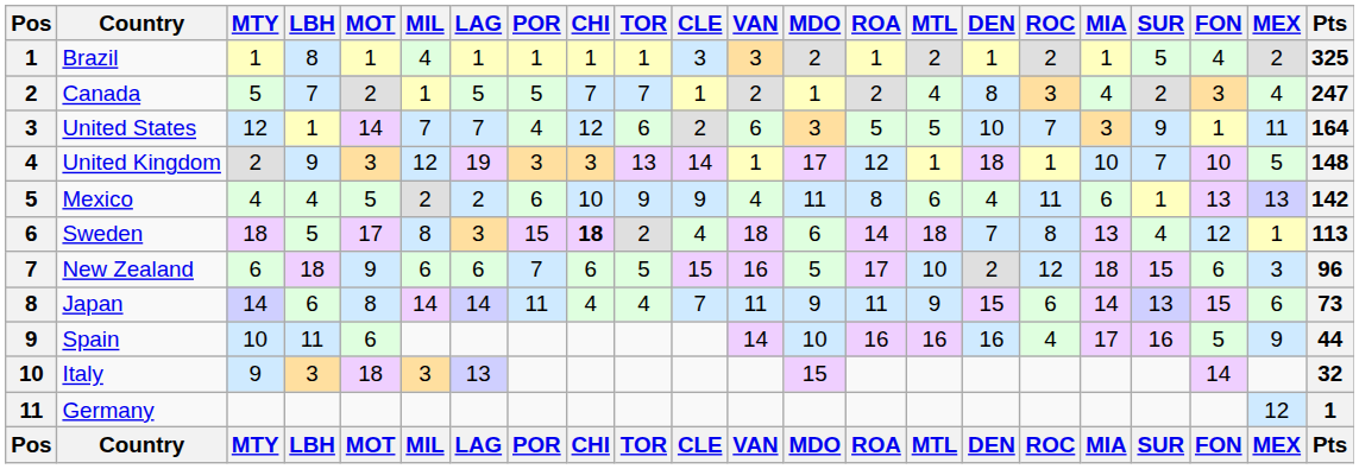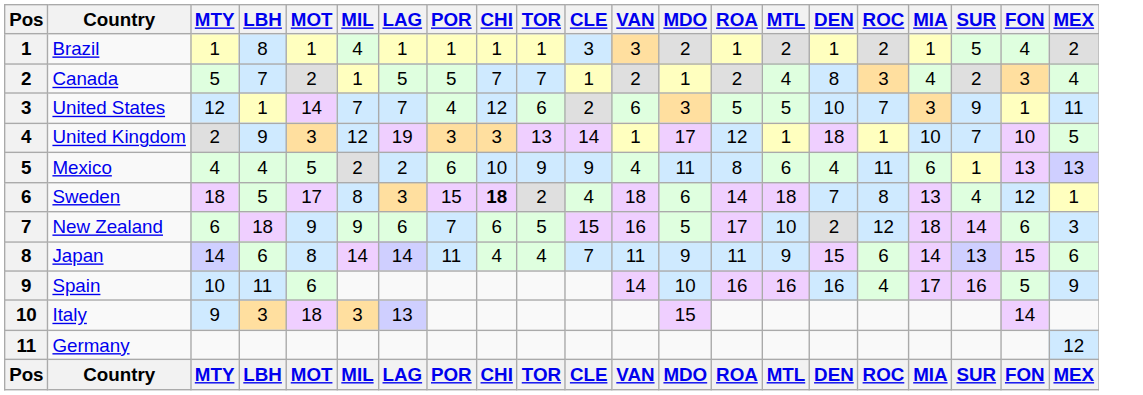- column: Pts | 325 | 247 | 164 | 148 | 142 | 113 | 96 | 73 | 44 | 32 | 1 | Pts
New Zealand | MIL: 6 -> 9
New Zealand | SUR: 15 -> 14
